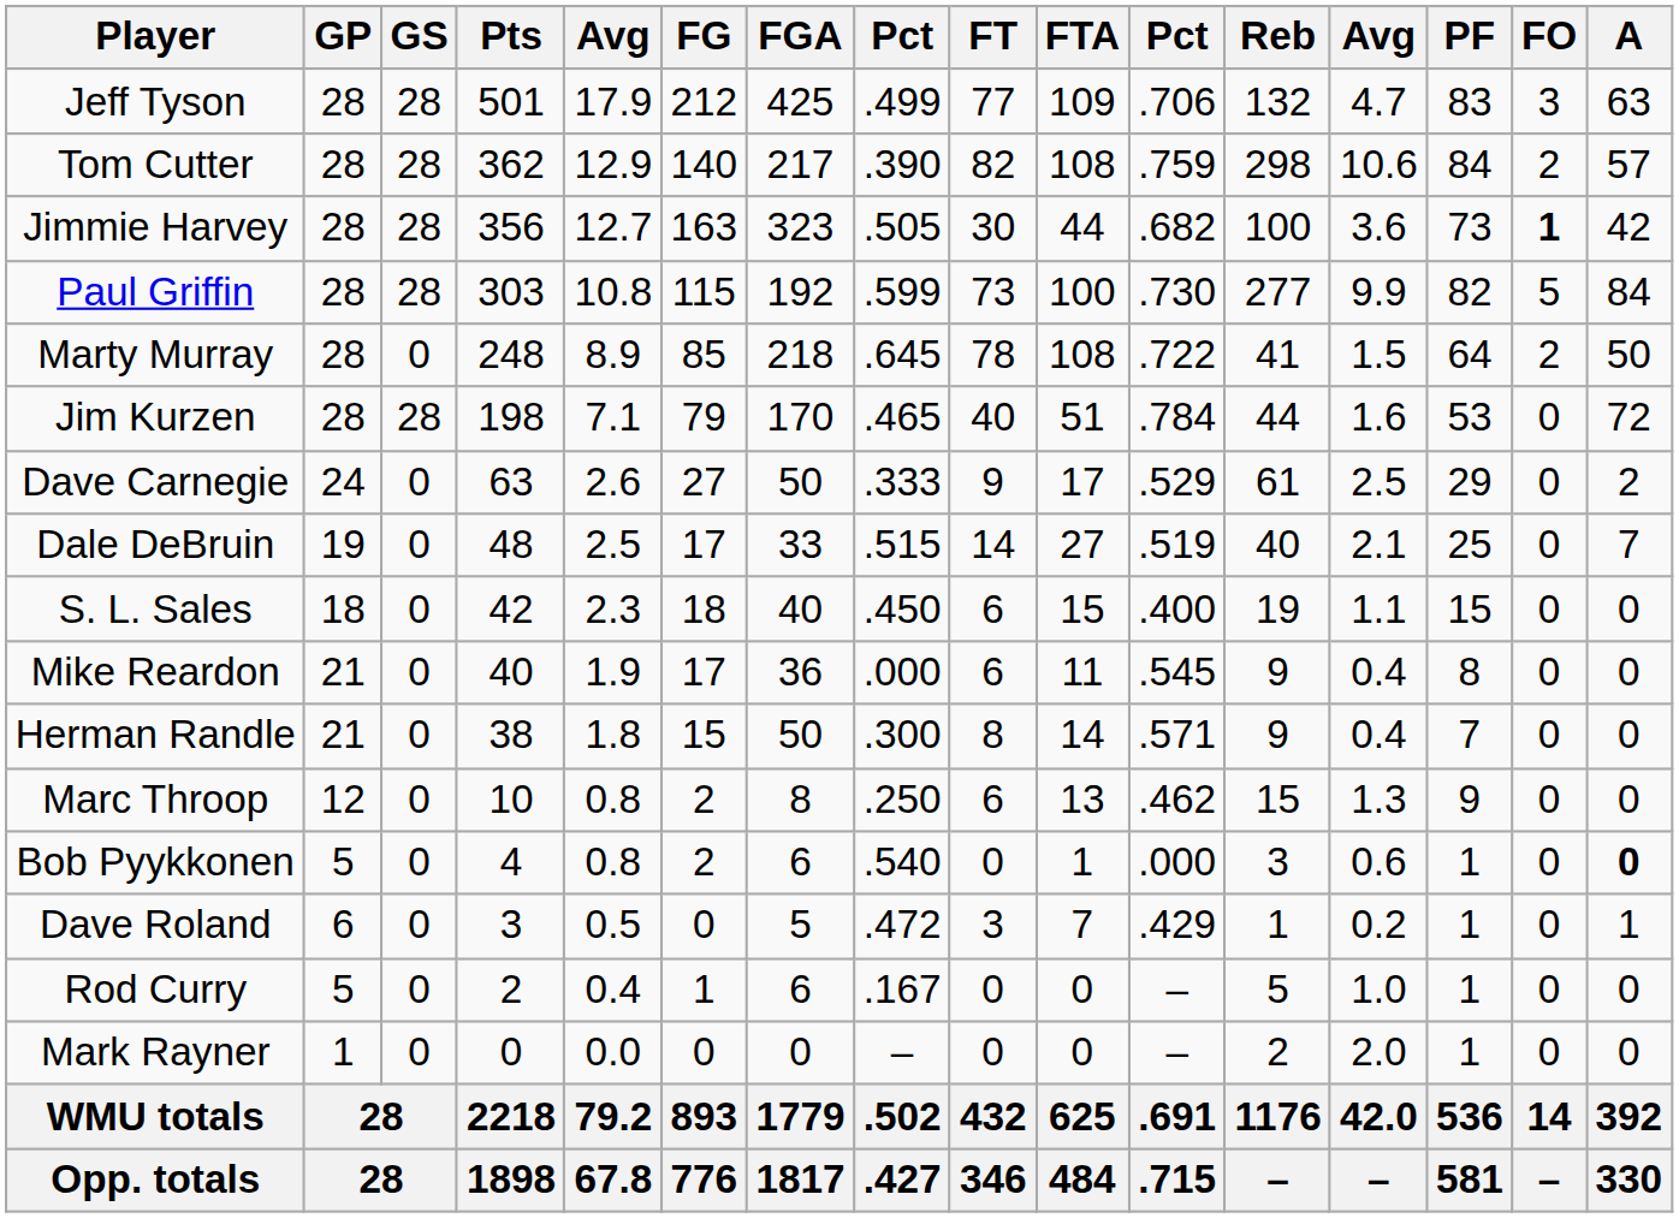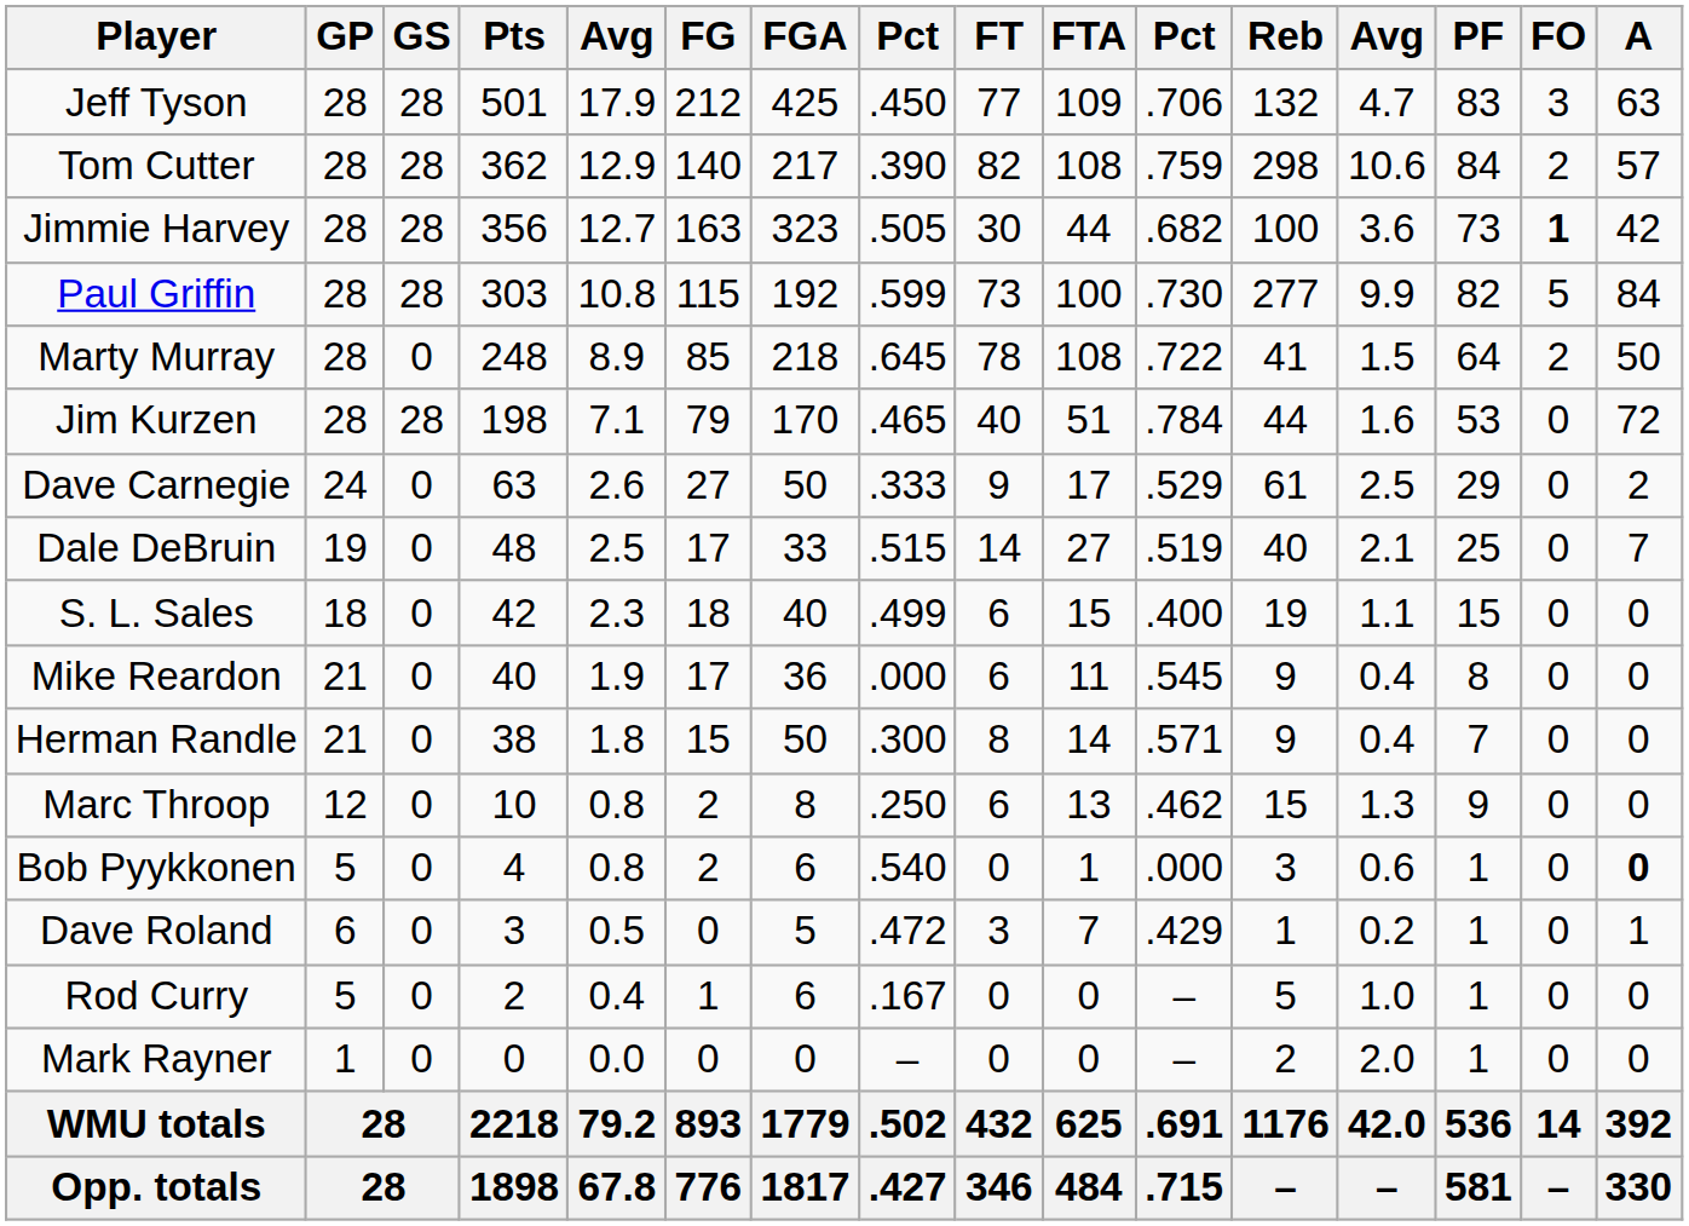Jeff Tyson | column 8: .499 -> .450
S. L. Sales | column 8: .450 -> .499
